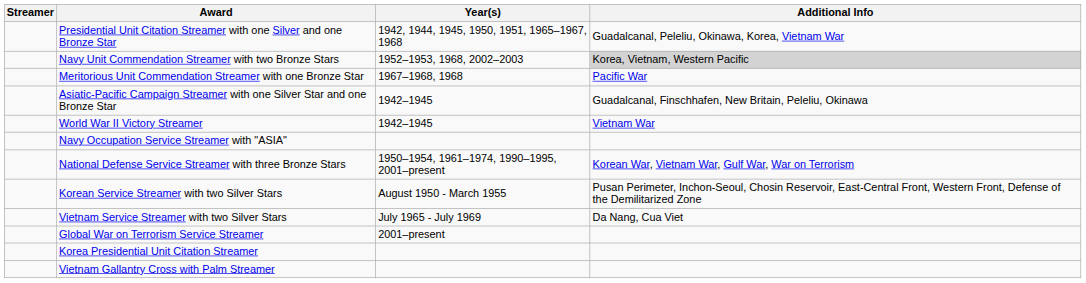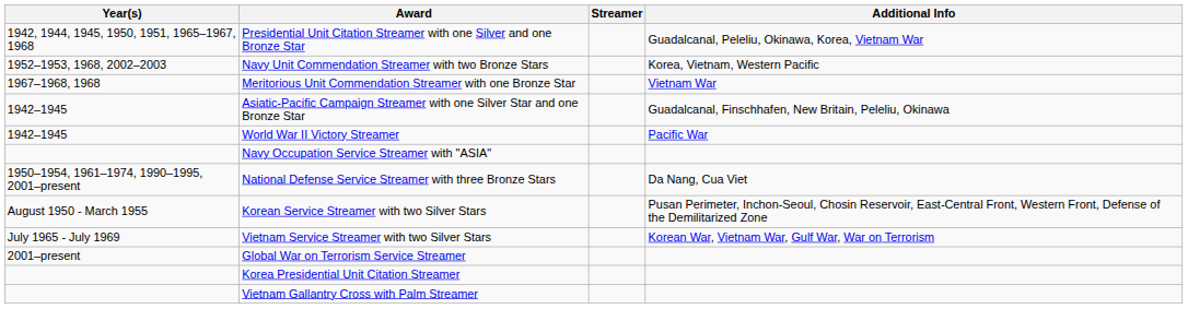columns swapped: Streamer <-> Year(s)
Navy Unit Commendation Streamer with two Bronze Stars | Additional Info: lightgrey background -> no background
Meritorious Unit Commendation Streamer with one Bronze Star | Additional Info: Pacific War -> Vietnam War
World War II Victory Streamer | Additional Info: Vietnam War -> Pacific War
National Defense Service Streamer with three Bronze Stars | Additional Info: Korean War, Vietnam War, Gulf War, War on Terrorism -> Da Nang, Cua Viet
Vietnam Service Streamer with two Silver Stars | Additional Info: Da Nang, Cua Viet -> Korean War, Vietnam War, Gulf War, War on Terrorism
